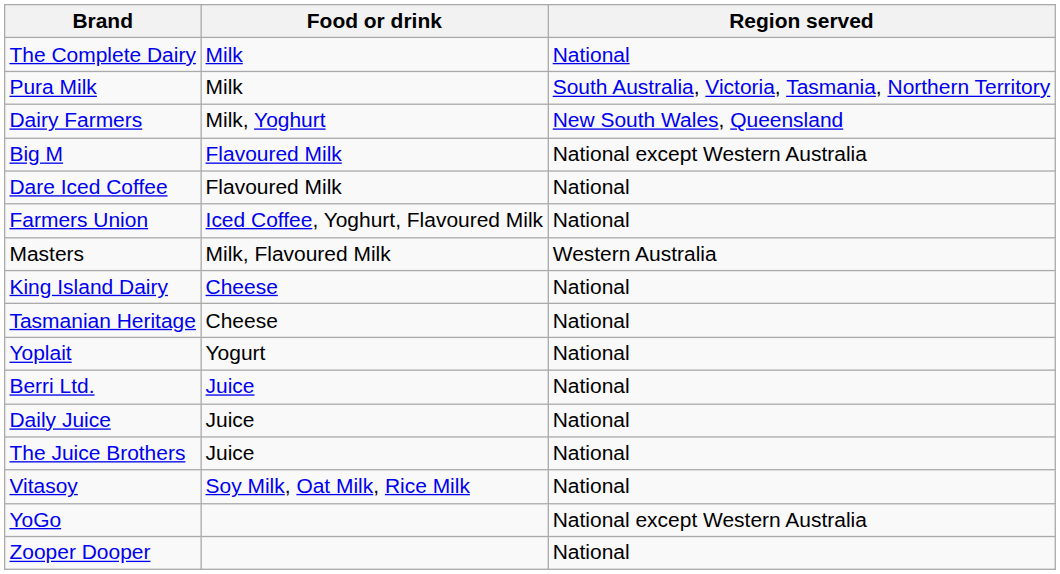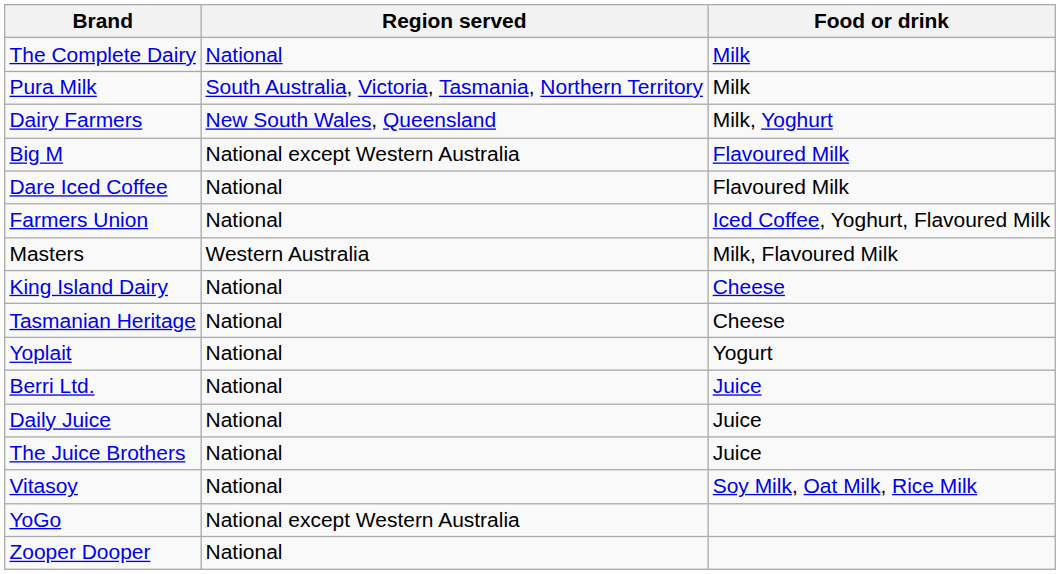columns swapped: Region served <-> Food or drink
